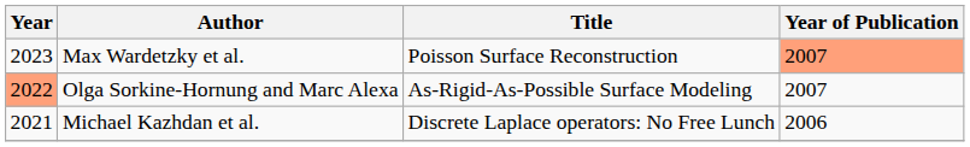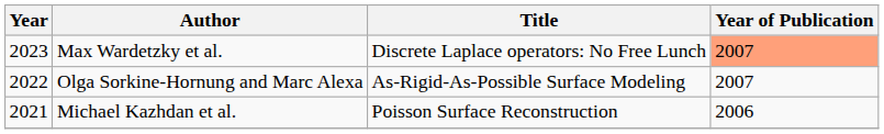Max Wardetzky et al. | Title: Poisson Surface Reconstruction -> Discrete Laplace operators: No Free Lunch
Olga Sorkine-Hornung and Marc Alexa | Year: lightsalmon background -> no background
Michael Kazhdan et al. | Title: Discrete Laplace operators: No Free Lunch -> Poisson Surface Reconstruction
